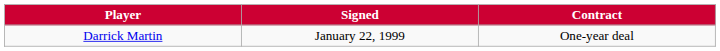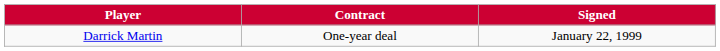columns swapped: Signed <-> Contract
